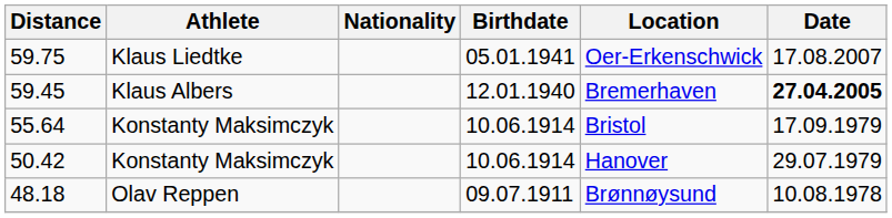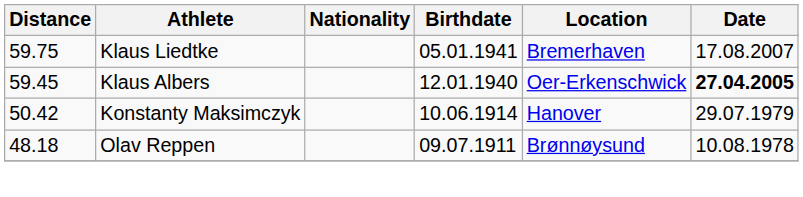59.75 | Location: Oer-Erkenschwick -> Bremerhaven
59.45 | Location: Bremerhaven -> Oer-Erkenschwick
- row: 55.64 | Konstanty Maksimczyk | 10.06.1914 | Bristol | 17.09.1979
